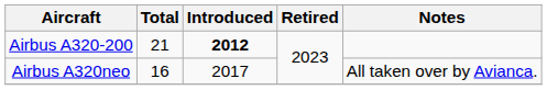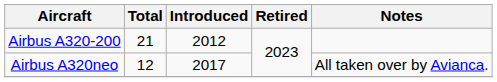Airbus A320-200 | Introduced: bold -> normal
Airbus A320neo | Total: 16 -> 12
